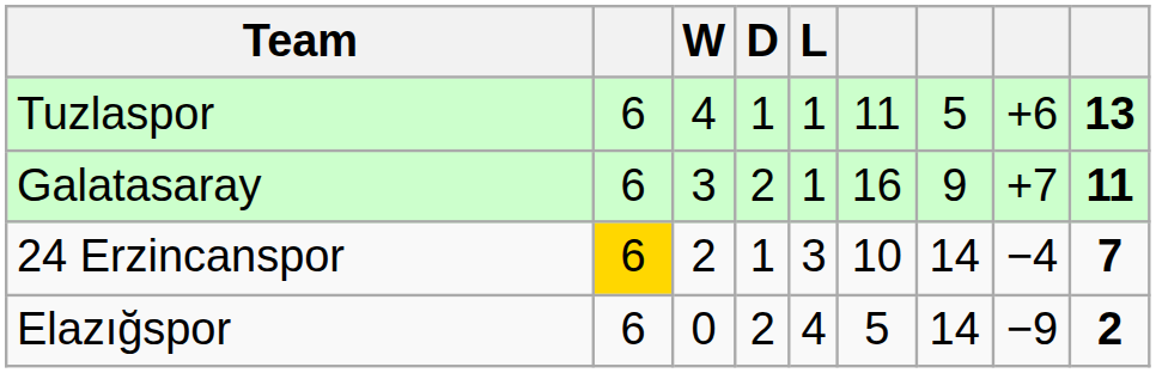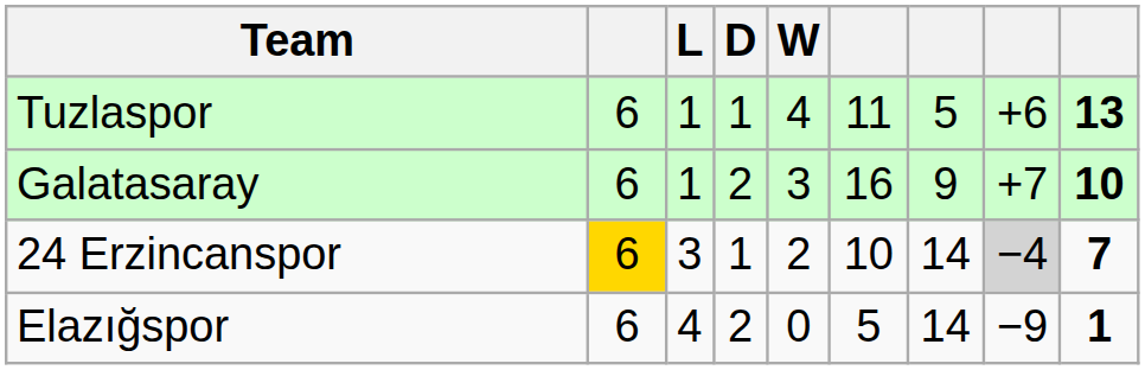columns swapped: W <-> L
Galatasaray | column 9: 11 -> 10
24 Erzincanspor | column 8: no background -> lightgrey background
Elazığspor | column 9: 2 -> 1
